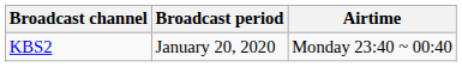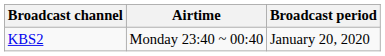columns swapped: Broadcast period <-> Airtime
